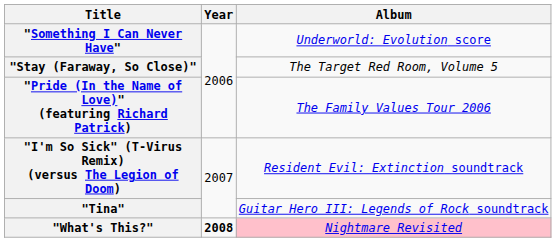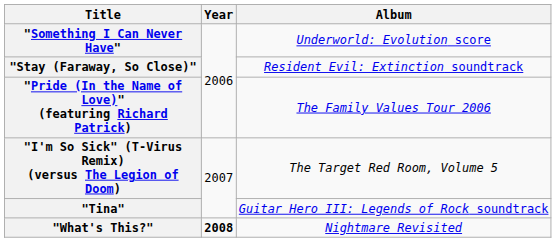"Stay (Faraway, So Close)" | Album: The Target Red Room, Volume 5 -> Resident Evil: Extinction soundtrack
"I'm So Sick" (T-Virus Remix) (versus The Legion of Doom) | Album: Resident Evil: Extinction soundtrack -> The Target Red Room, Volume 5
"What's This?" | Album: pink background -> no background
